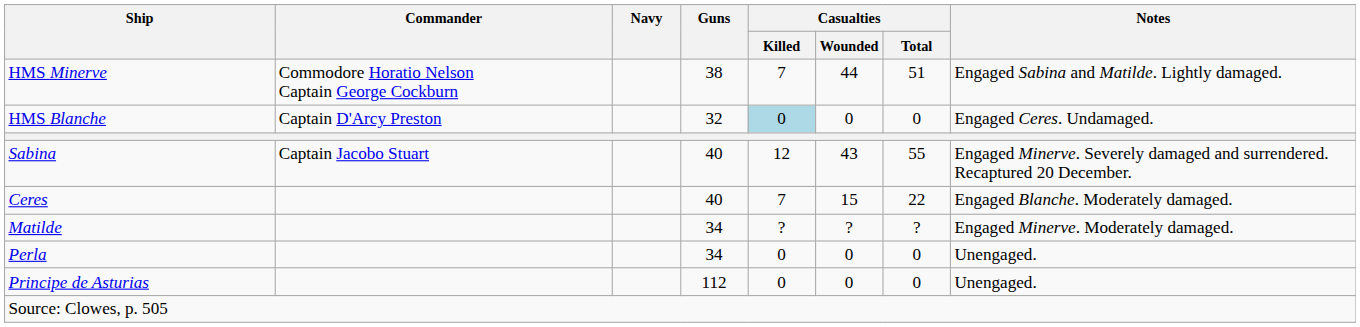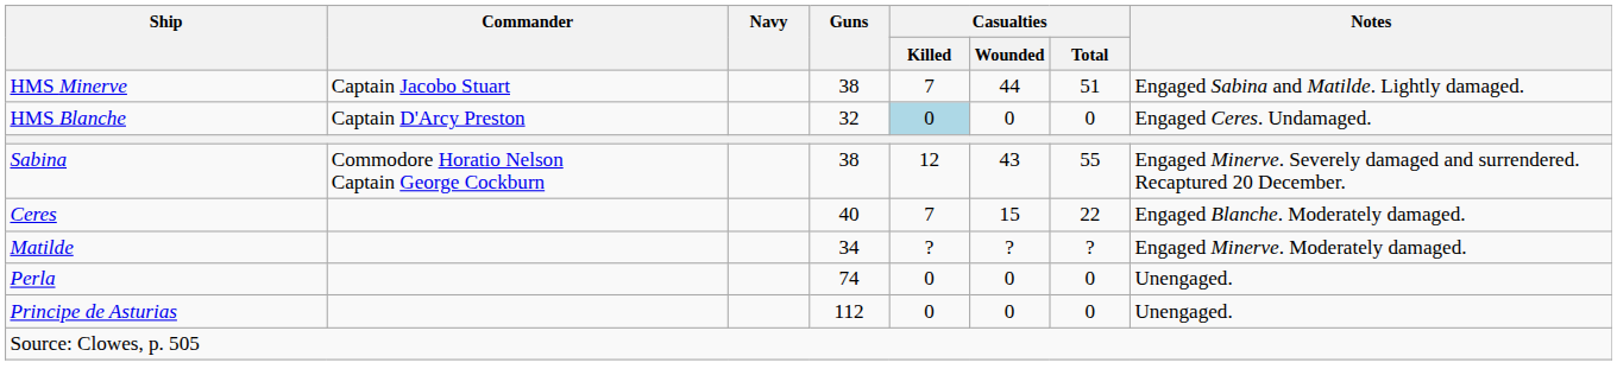HMS Minerve | Commander: Commodore Horatio Nelson Captain George Cockburn -> Captain Jacobo Stuart
Sabina | Commander: Captain Jacobo Stuart -> Commodore Horatio Nelson Captain George Cockburn
Sabina | Guns: 40 -> 38
Perla | Guns: 34 -> 74
